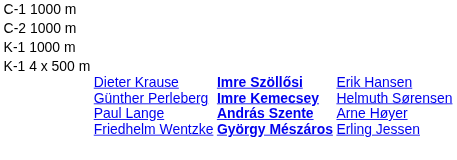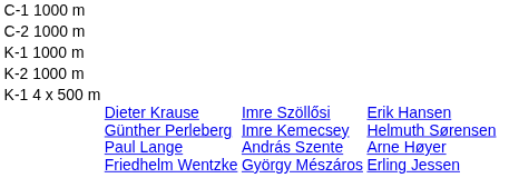+ row: K-2 1000 m
K-1 4 x 500 m | column 3: bold -> normal
